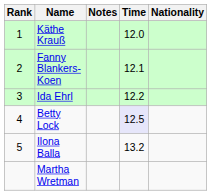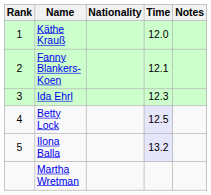columns swapped: Nationality <-> Notes
Ida Ehrl | Time: 12.2 -> 12.3
Ilona Balla | Time: no background -> lavender background
